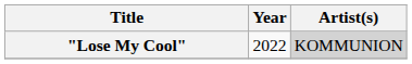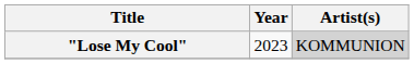"Lose My Cool" | Year: 2022 -> 2023
